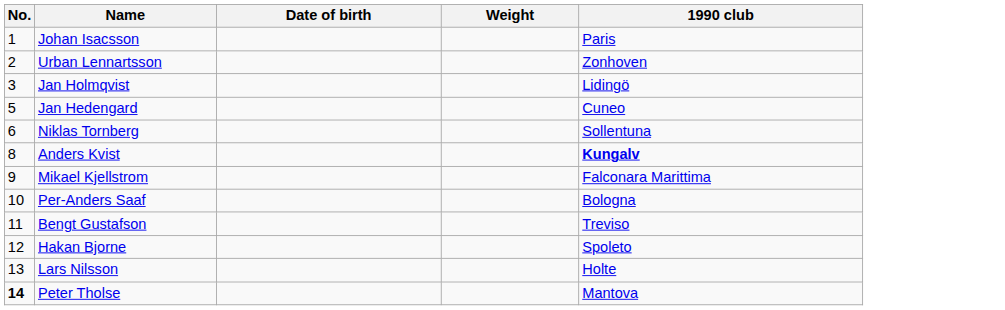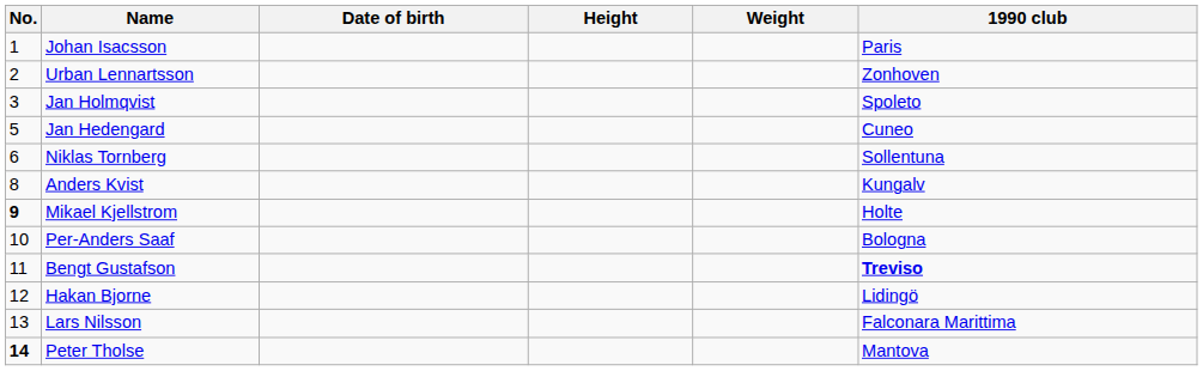+ column: Height
Jan Holmqvist | 1990 club: Lidingö -> Spoleto
Anders Kvist | 1990 club: bold -> normal
Mikael Kjellstrom | No.: normal -> bold
Mikael Kjellstrom | 1990 club: Falconara Marittima -> Holte
Bengt Gustafson | 1990 club: normal -> bold
Hakan Bjorne | 1990 club: Spoleto -> Lidingö
Lars Nilsson | 1990 club: Holte -> Falconara Marittima
